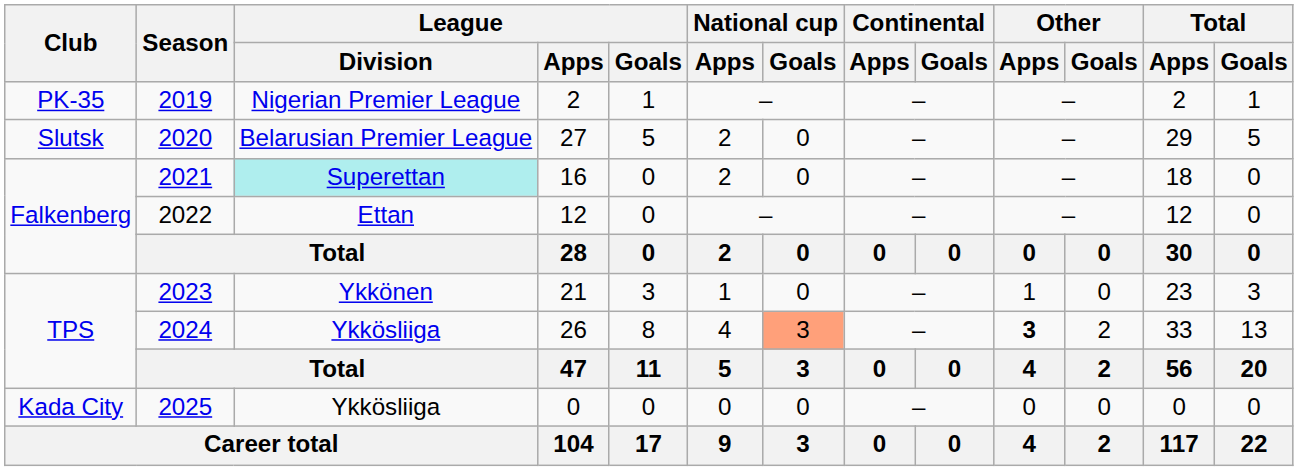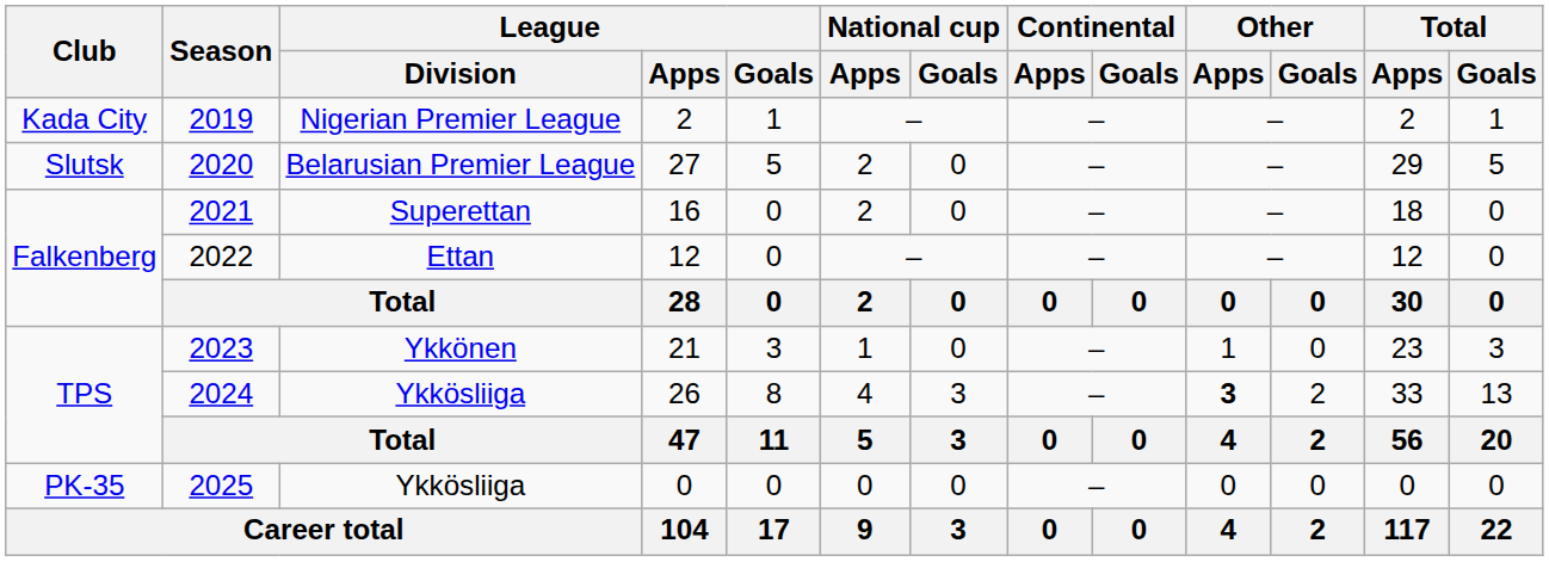2019 | Club: PK-35 -> Kada City
2021 | League / Division: paleturquoise background -> no background
2024 | National cup / Goals: lightsalmon background -> no background
2025 | Club: Kada City -> PK-35
